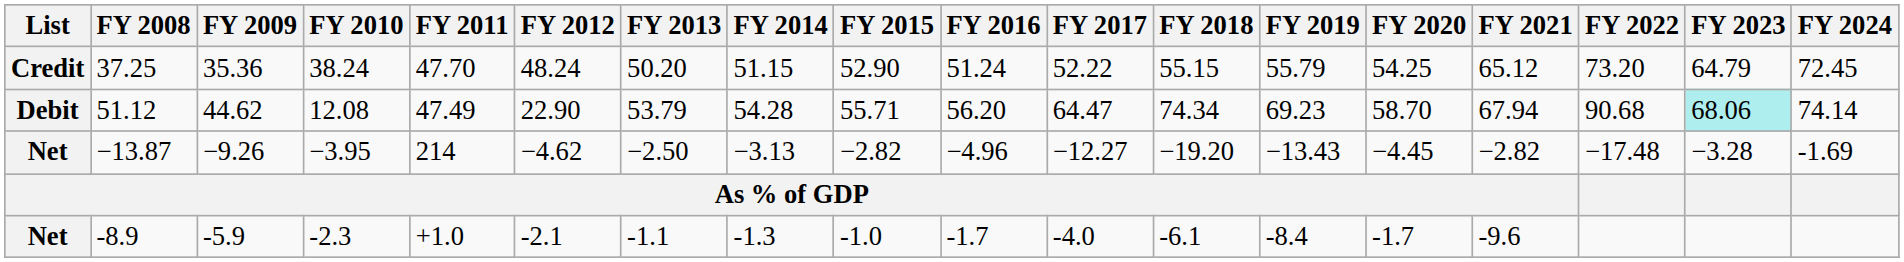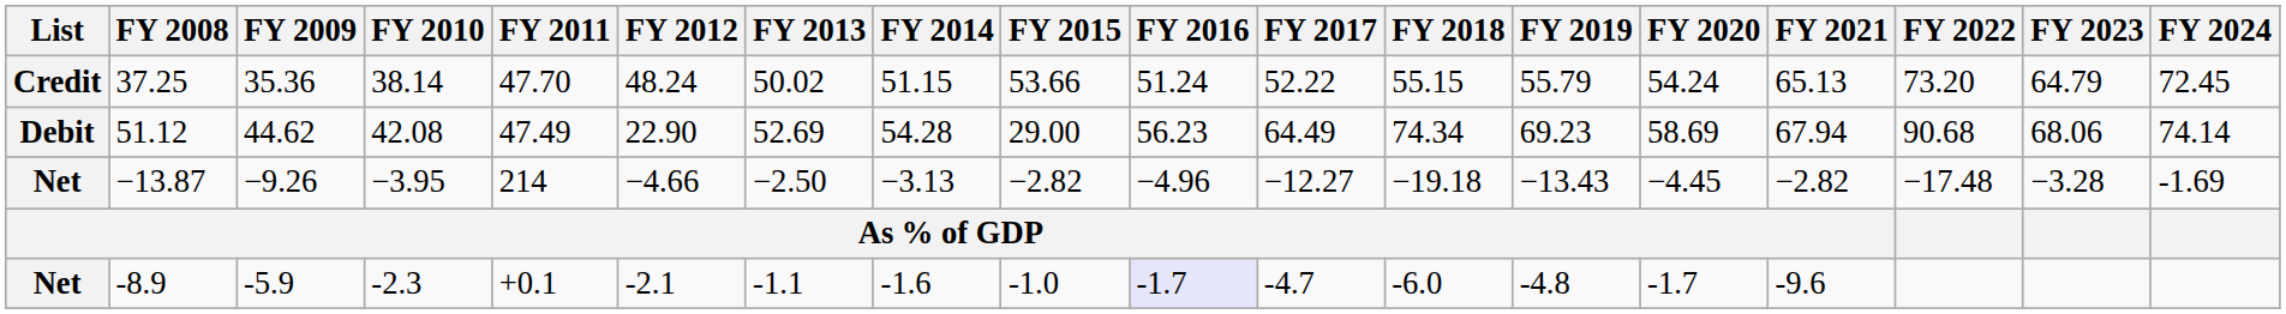37.25 | FY 2010: 38.24 -> 38.14
37.25 | FY 2013: 50.20 -> 50.02
37.25 | FY 2015: 52.90 -> 53.66
37.25 | FY 2020: 54.25 -> 54.24
37.25 | FY 2021: 65.12 -> 65.13
51.12 | FY 2010: 12.08 -> 42.08
51.12 | FY 2013: 53.79 -> 52.69
51.12 | FY 2015: 55.71 -> 29.00
51.12 | FY 2016: 56.20 -> 56.23
51.12 | FY 2017: 64.47 -> 64.49
51.12 | FY 2020: 58.70 -> 58.69
51.12 | FY 2023: paleturquoise background -> no background
−13.87 | FY 2012: −4.62 -> −4.66
−13.87 | FY 2018: −19.20 -> −19.18
-8.9 | FY 2011: +1.0 -> +0.1
-8.9 | FY 2014: -1.3 -> -1.6
-8.9 | FY 2016: no background -> lavender background
-8.9 | FY 2017: -4.0 -> -4.7
-8.9 | FY 2018: -6.1 -> -6.0
-8.9 | FY 2019: -8.4 -> -4.8
